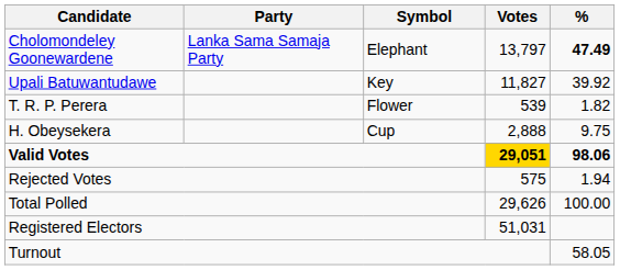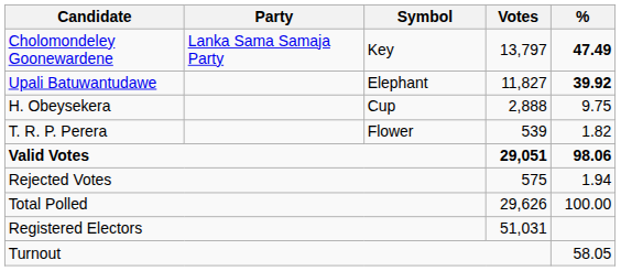Cholomondeley Goonewardene | Symbol: Elephant -> Key
Upali Batuwantudawe | Symbol: Key -> Elephant
Upali Batuwantudawe | %: normal -> bold
rows swapped: H. Obeysekera <-> T. R. P. Perera
Valid Votes | Votes: gold background -> no background
